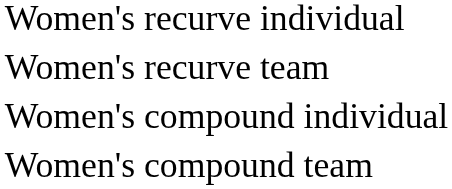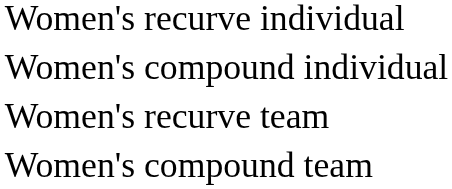rows swapped: Women's recurve team <-> Women's compound individual
